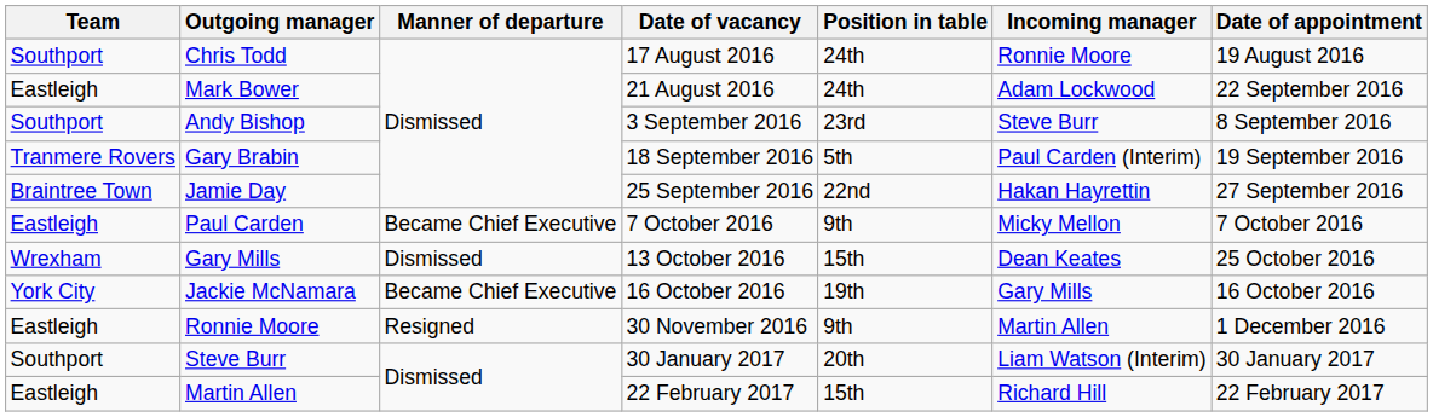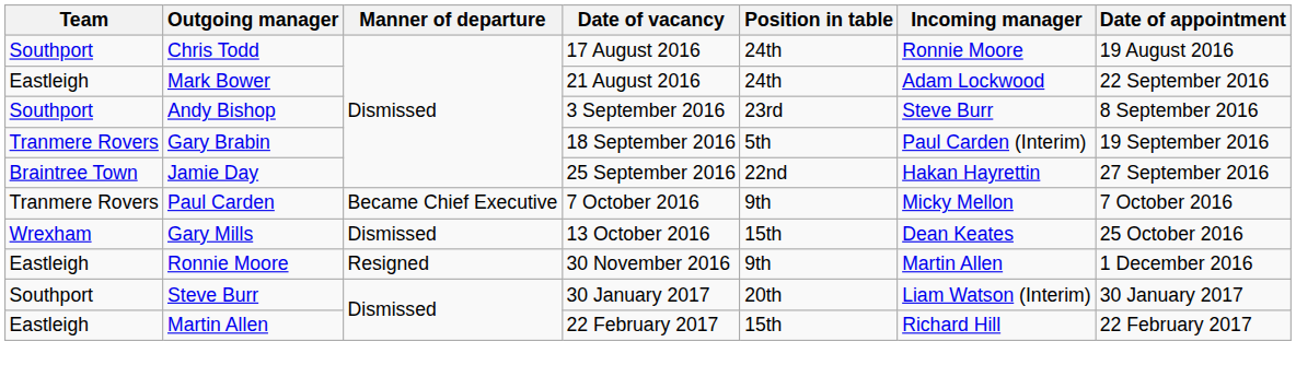Paul Carden | Team: Eastleigh -> Tranmere Rovers
- row: York City | Jackie McNamara | Became Chief Executive | 16 October 2016 | 19th | Gary Mills | 16 October 2016
